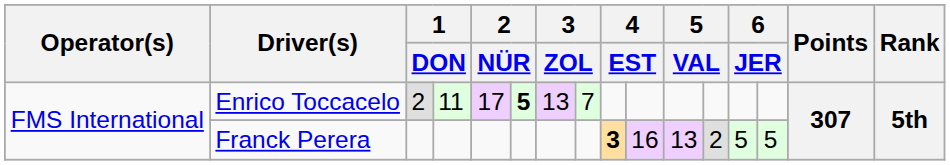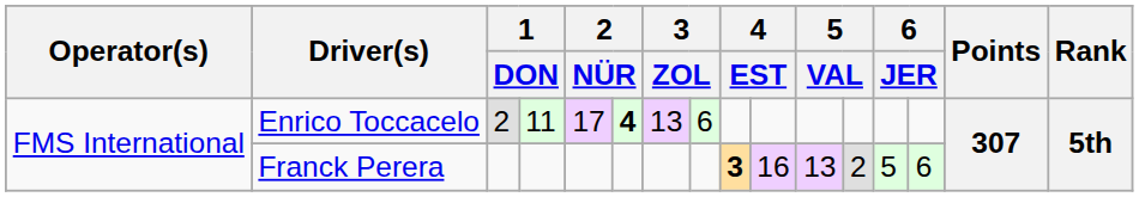Enrico Toccacelo | column 6: 5 -> 4
Enrico Toccacelo | column 8: 7 -> 6
Franck Perera | column 14: 5 -> 6
